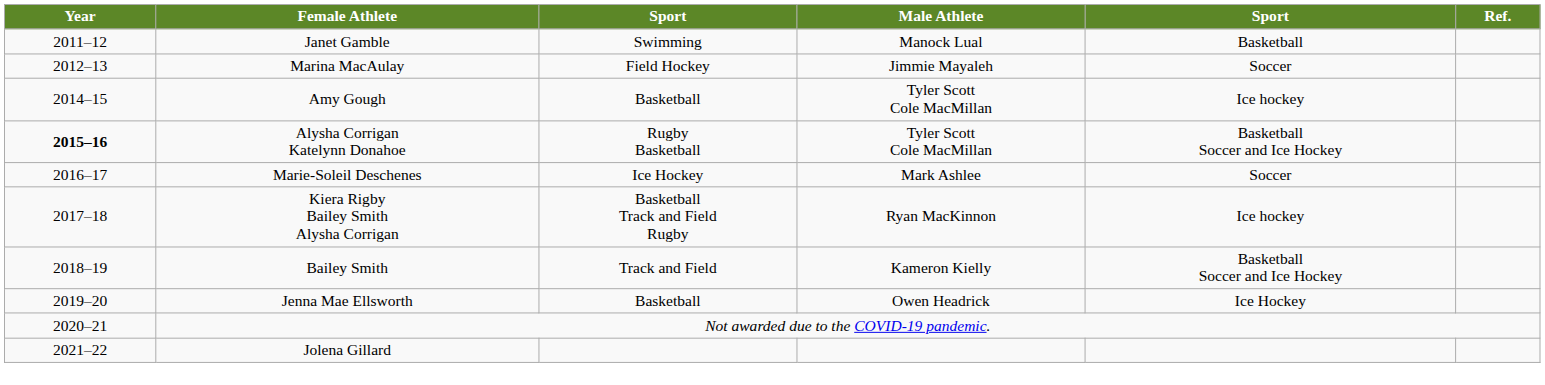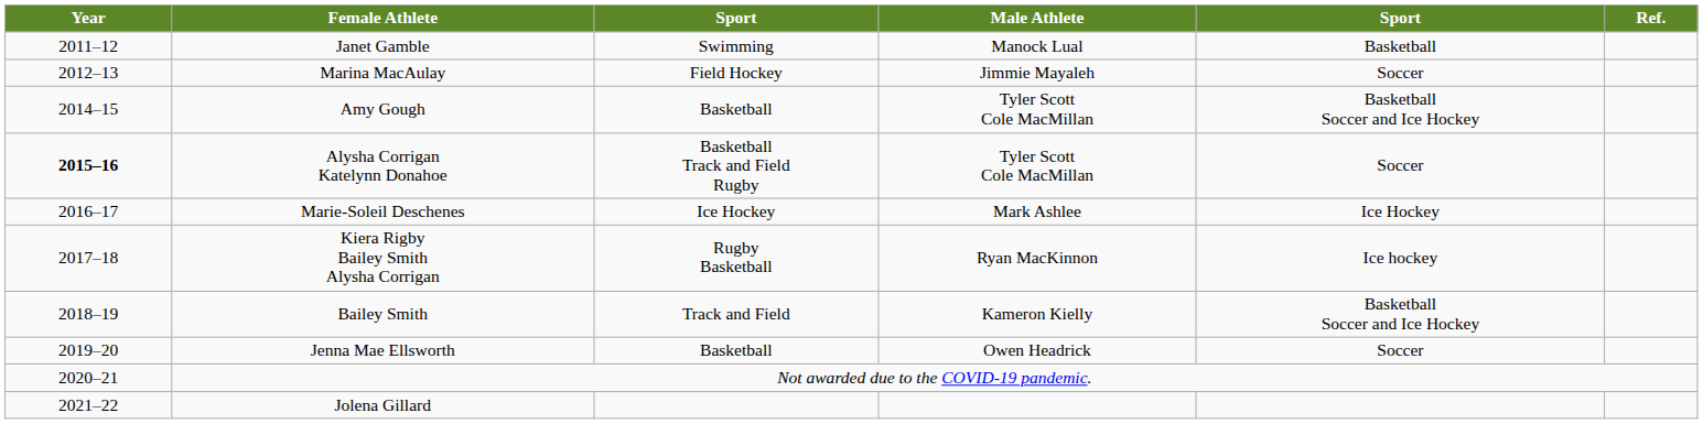Amy Gough | column 5: Ice hockey -> Basketball Soccer and Ice Hockey
Alysha Corrigan Katelynn Donahoe | column 3: Rugby Basketball -> Basketball Track and Field Rugby
Alysha Corrigan Katelynn Donahoe | column 5: Basketball Soccer and Ice Hockey -> Soccer
Marie-Soleil Deschenes | column 5: Soccer -> Ice Hockey
Kiera Rigby Bailey Smith Alysha Corrigan | column 3: Basketball Track and Field Rugby -> Rugby Basketball
Jenna Mae Ellsworth | column 5: Ice Hockey -> Soccer
